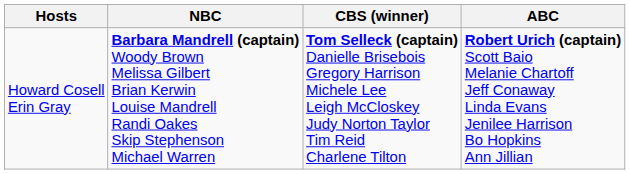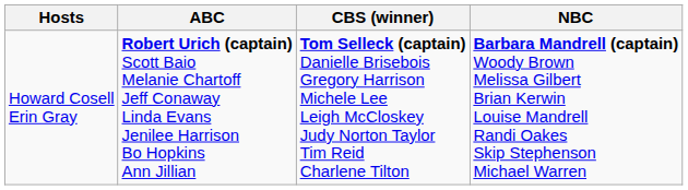columns swapped: ABC <-> NBC
